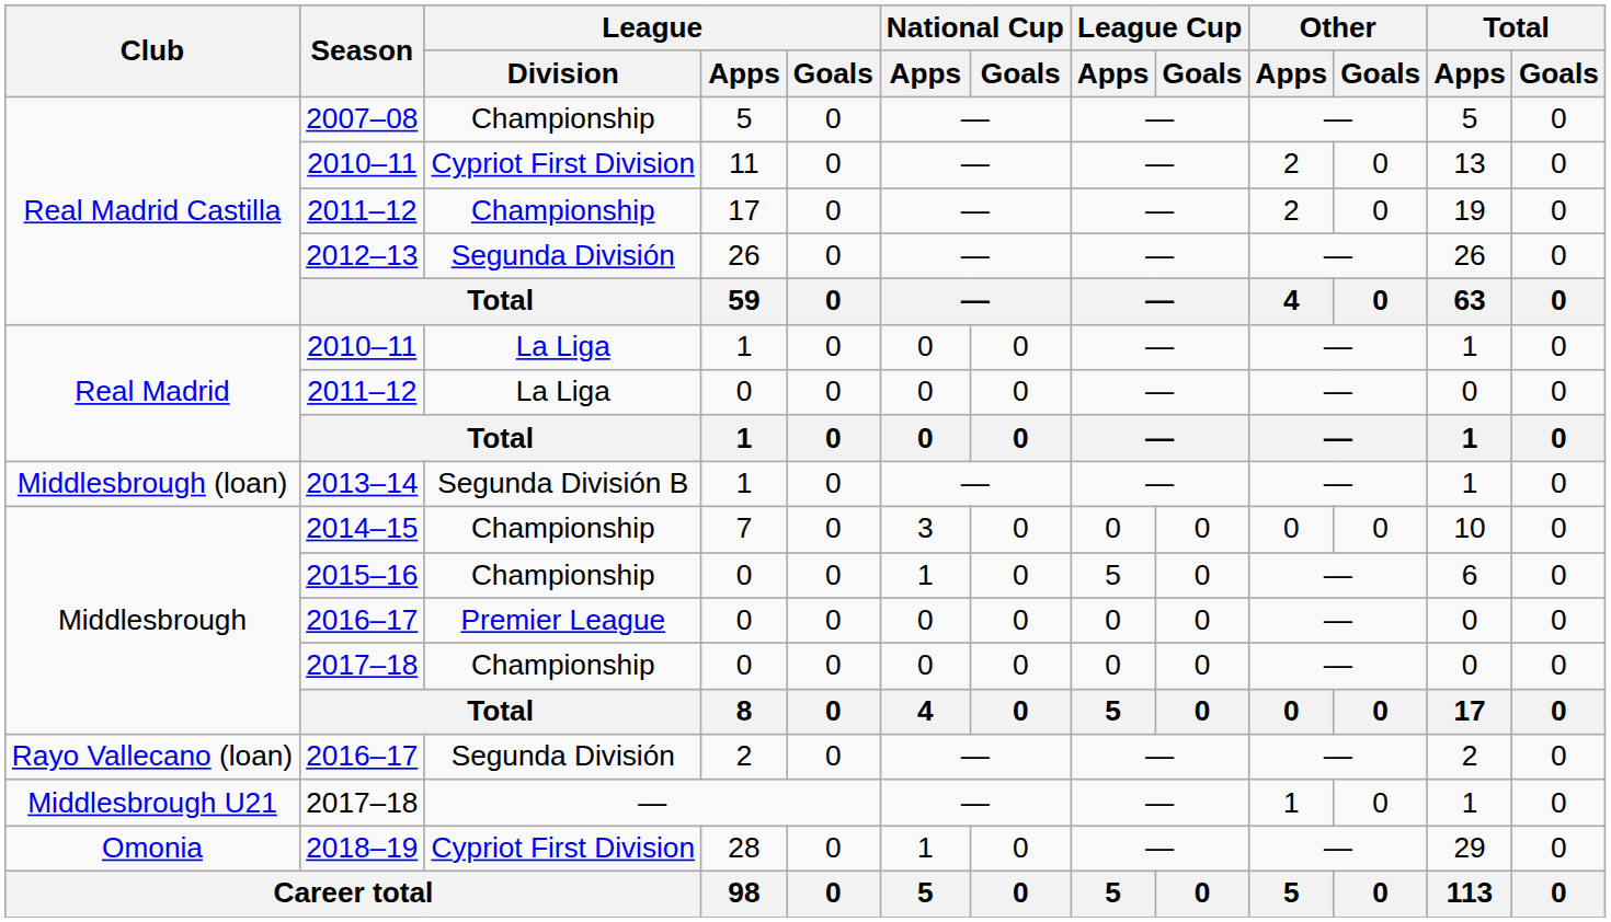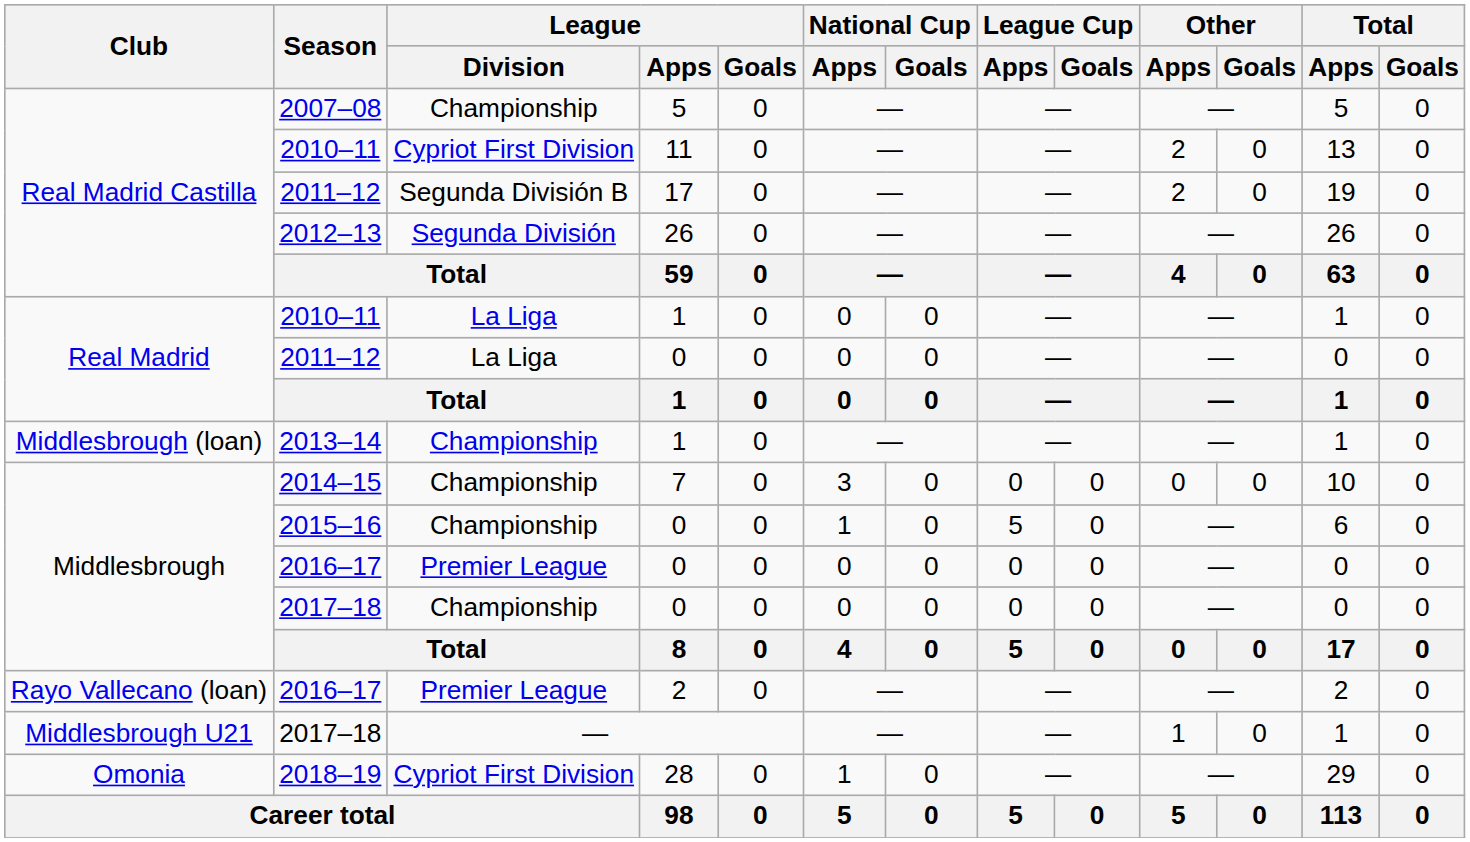2011–12 / 17 | League / Division: Championship -> Segunda División B
2013–14 | League / Division: Segunda División B -> Championship
2016–17 / 2 | League / Division: Segunda División -> Premier League
